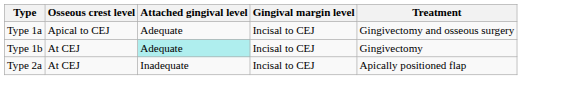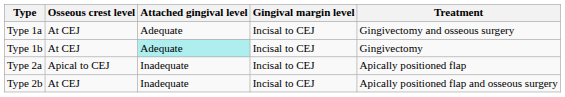Type 1a | Osseous crest level: Apical to CEJ -> At CEJ
Type 2a | Osseous crest level: At CEJ -> Apical to CEJ
+ row: Type 2b | At CEJ | Inadequate | Incisal to CEJ | Apically positioned flap and osseous surgery
